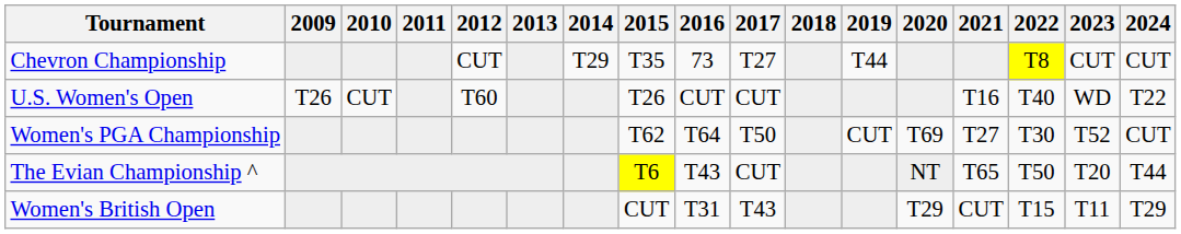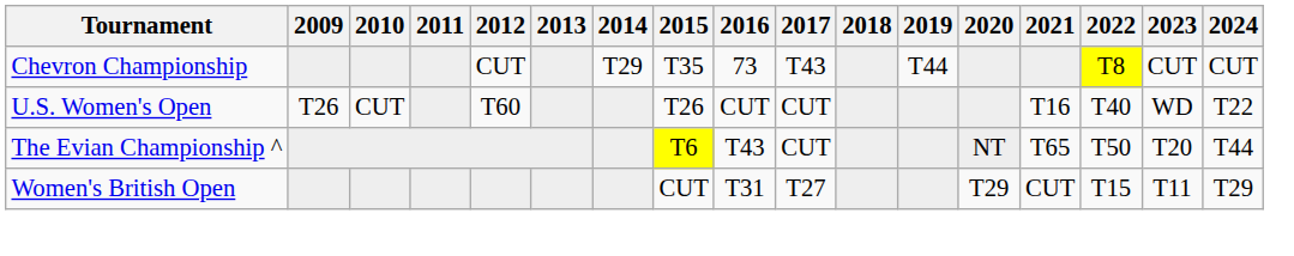Chevron Championship | 2017: T27 -> T43
- row: Women's PGA Championship | T62 | T64 | T50 | CUT | T69 | T27 | T30 | T52 | CUT
Women's British Open | 2017: T43 -> T27
